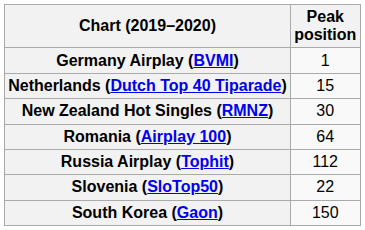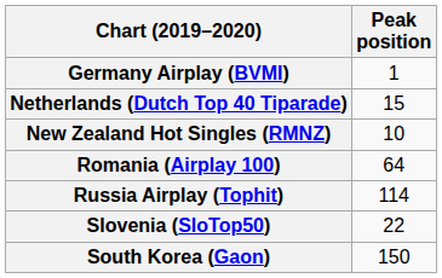New Zealand Hot Singles (RMNZ) | Peak position: 30 -> 10
Russia Airplay (Tophit) | Peak position: 112 -> 114
